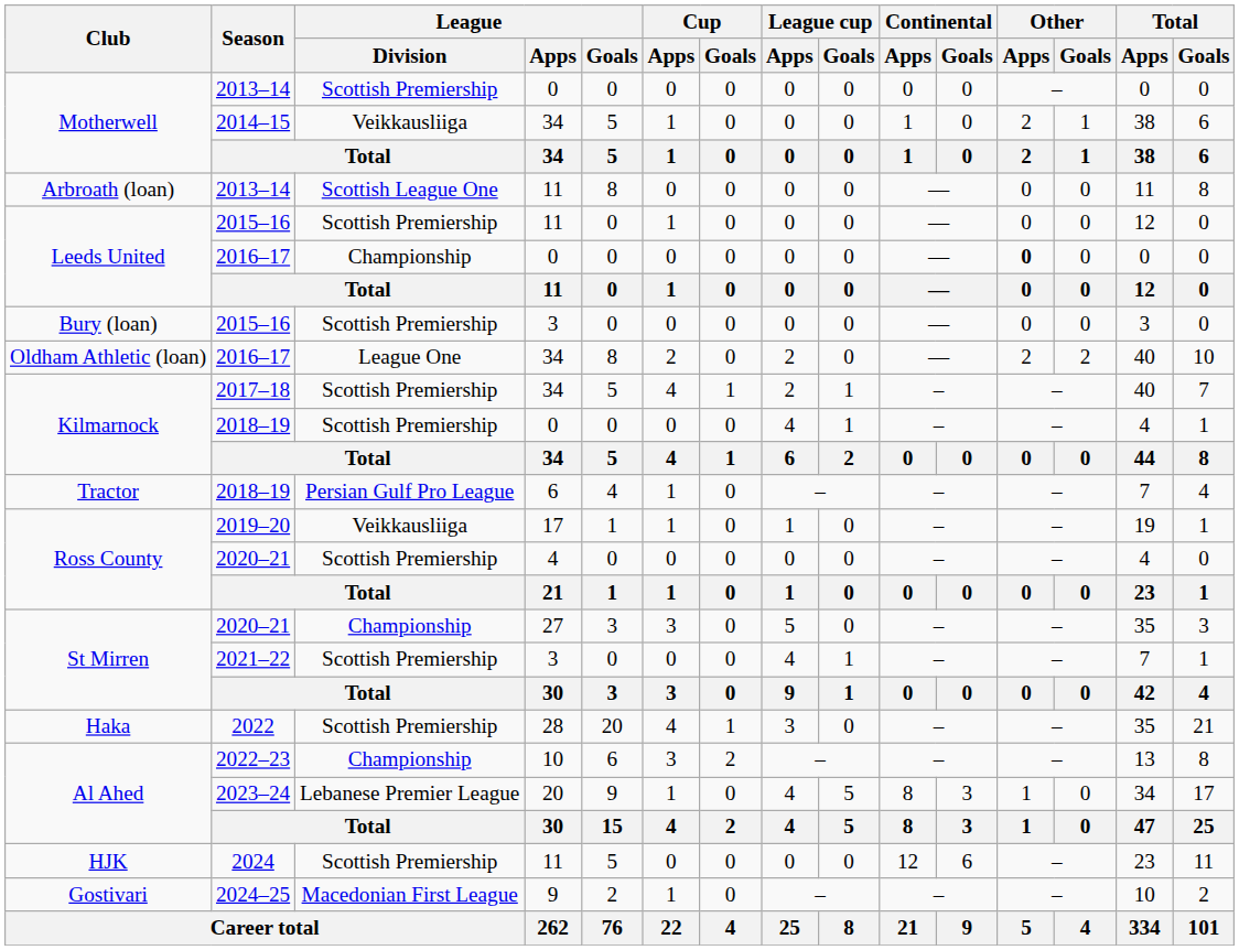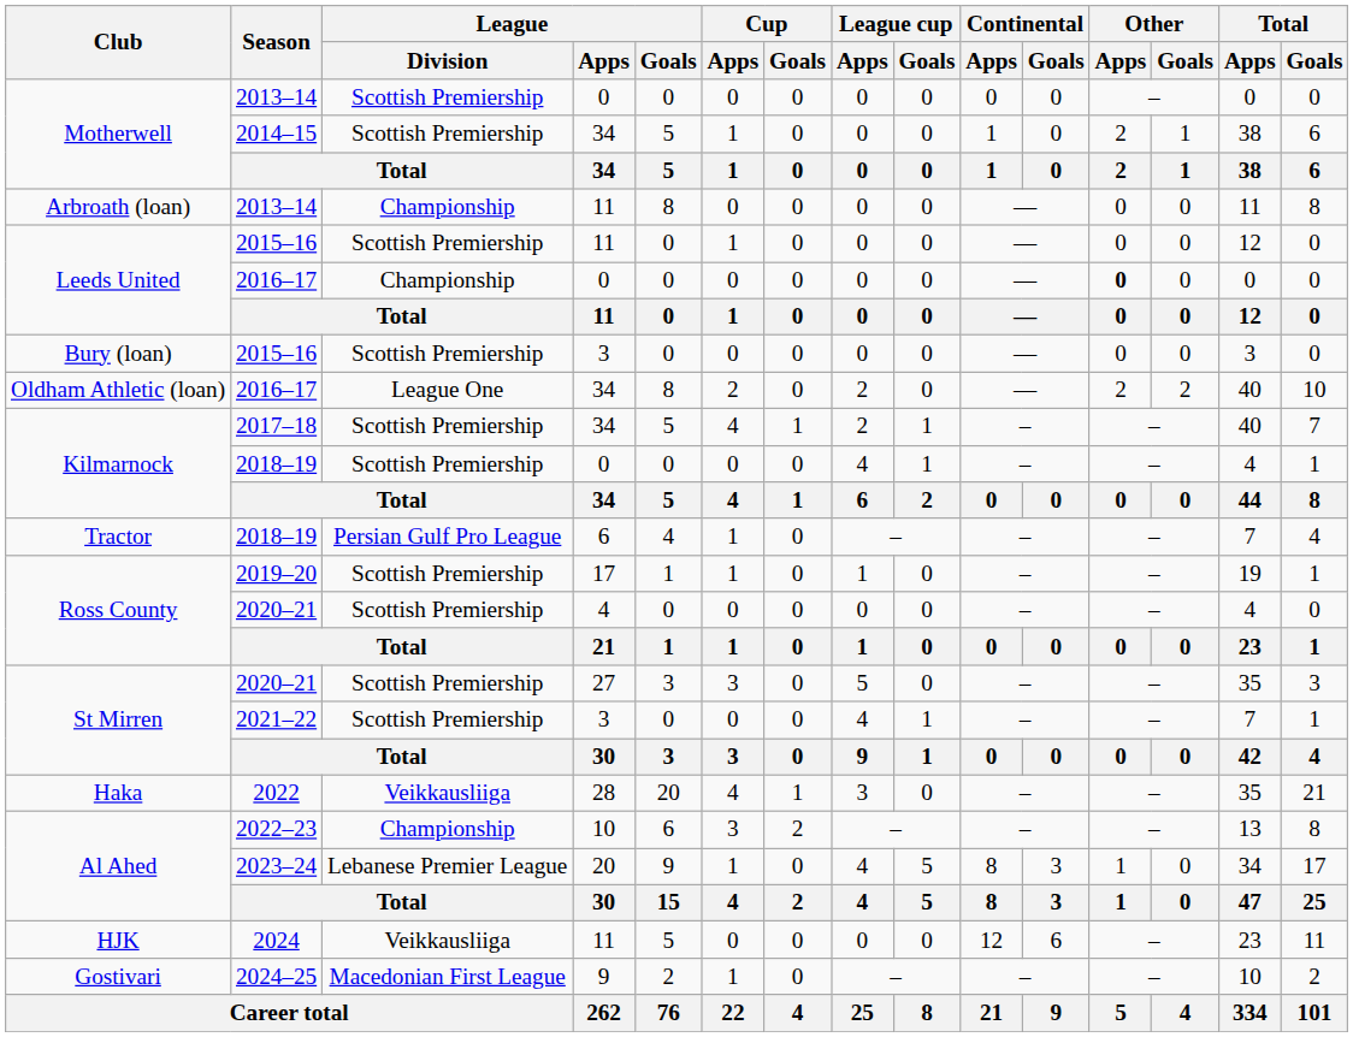2014–15 | League / Division: Veikkausliiga -> Scottish Premiership
Arbroath (loan) / 2013–14 | League / Division: Scottish League One -> Championship
2019–20 | League / Division: Veikkausliiga -> Scottish Premiership
St Mirren / 2020–21 | League / Division: Championship -> Scottish Premiership
2022 | League / Division: Scottish Premiership -> Veikkausliiga
2024 | League / Division: Scottish Premiership -> Veikkausliiga
